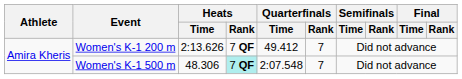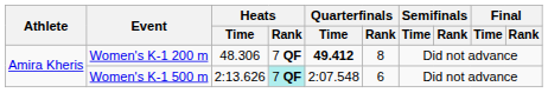Women's K-1 200 m | Heats / Time: 2:13.626 -> 48.306
Women's K-1 200 m | Quarterfinals / Time: normal -> bold
Women's K-1 200 m | Quarterfinals / Rank: 7 -> 8
Women's K-1 500 m | Heats / Time: 48.306 -> 2:13.626
Women's K-1 500 m | Quarterfinals / Rank: 7 -> 6
